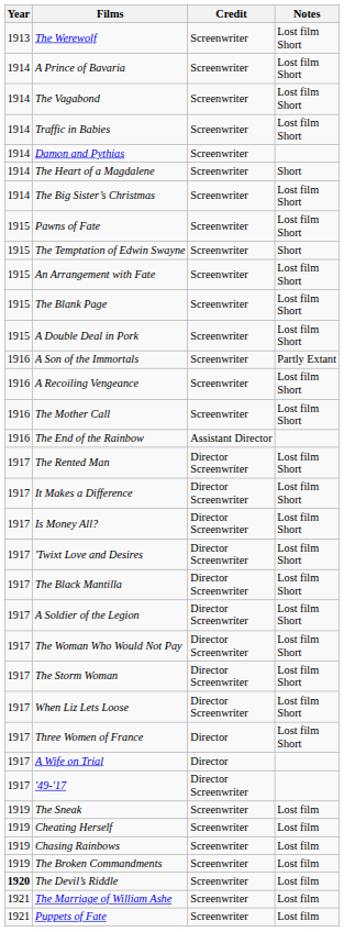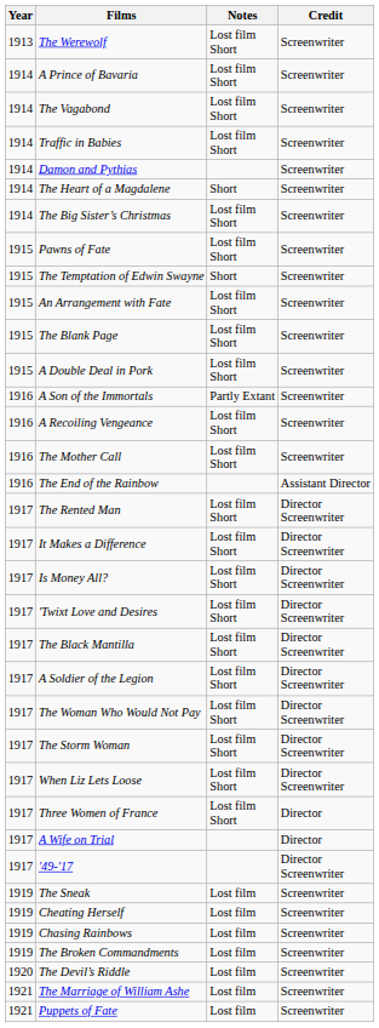columns swapped: Credit <-> Notes
The Devil’s Riddle | Year: bold -> normal
